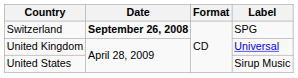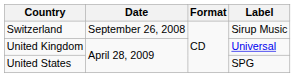Switzerland | Date: bold -> normal
Switzerland | Label: SPG -> Sirup Music
United States | Label: Sirup Music -> SPG
